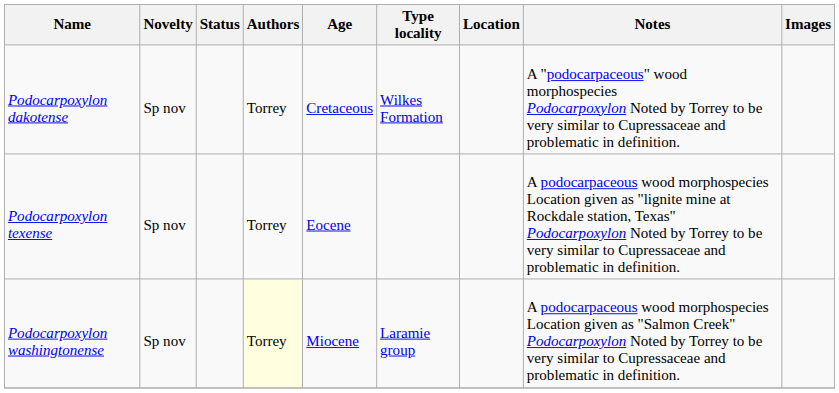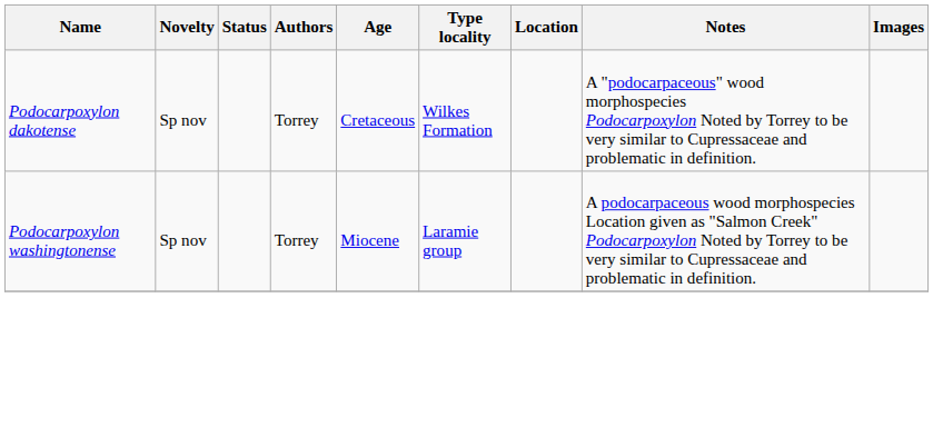- row: Podocarpoxylon texense | Sp nov | Torrey | Eocene | A podocarpaceous wood morphospecies Location given as "lignite mine at Rockdale station, Texas" Podocarpoxylon Noted by Torrey to be very similar to Cupressaceae and problematic in definition.
Podocarpoxylon washingtonense | Authors: lightyellow background -> no background
